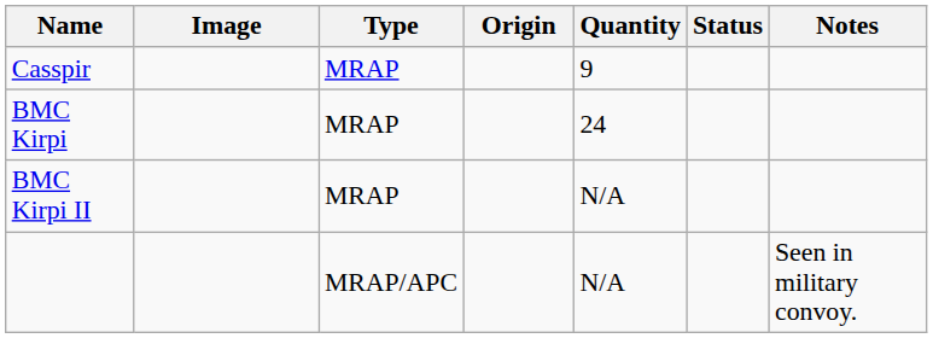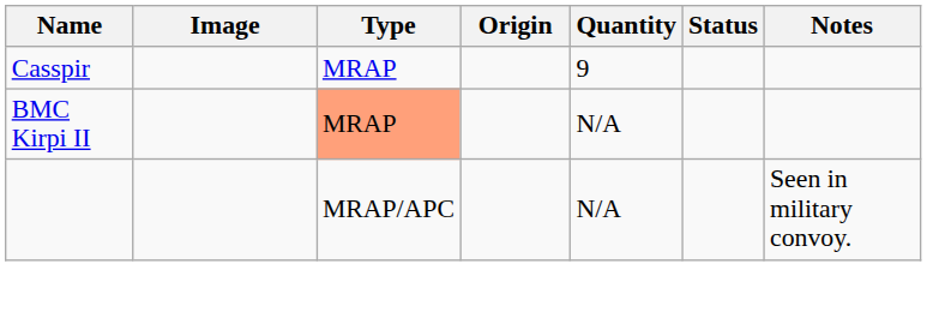- row: BMC Kirpi | MRAP | 24
BMC Kirpi II | Type: no background -> lightsalmon background
